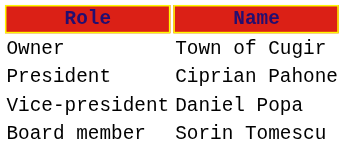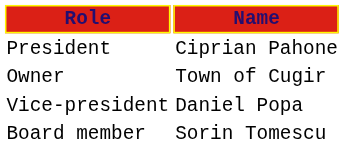rows swapped: Owner <-> President
